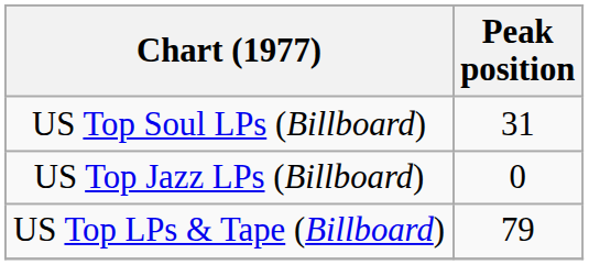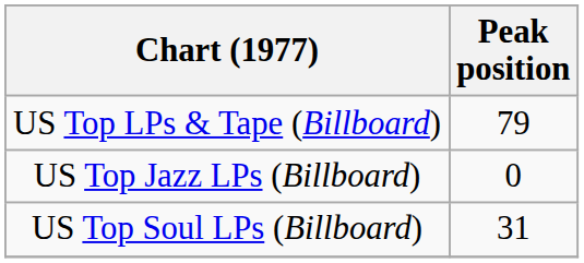rows swapped: US Top LPs & Tape (Billboard) <-> US Top Soul LPs (Billboard)
